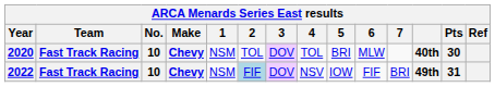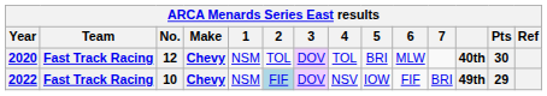2020 | No.: 10 -> 12
2022 | Pts: 31 -> 29
